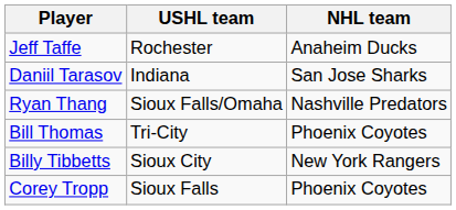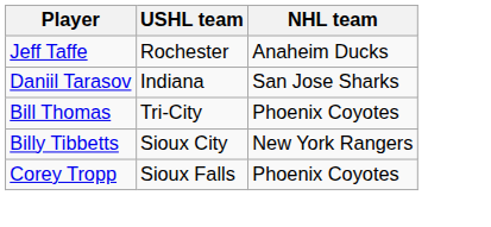- row: Ryan Thang | Sioux Falls/Omaha | Nashville Predators
